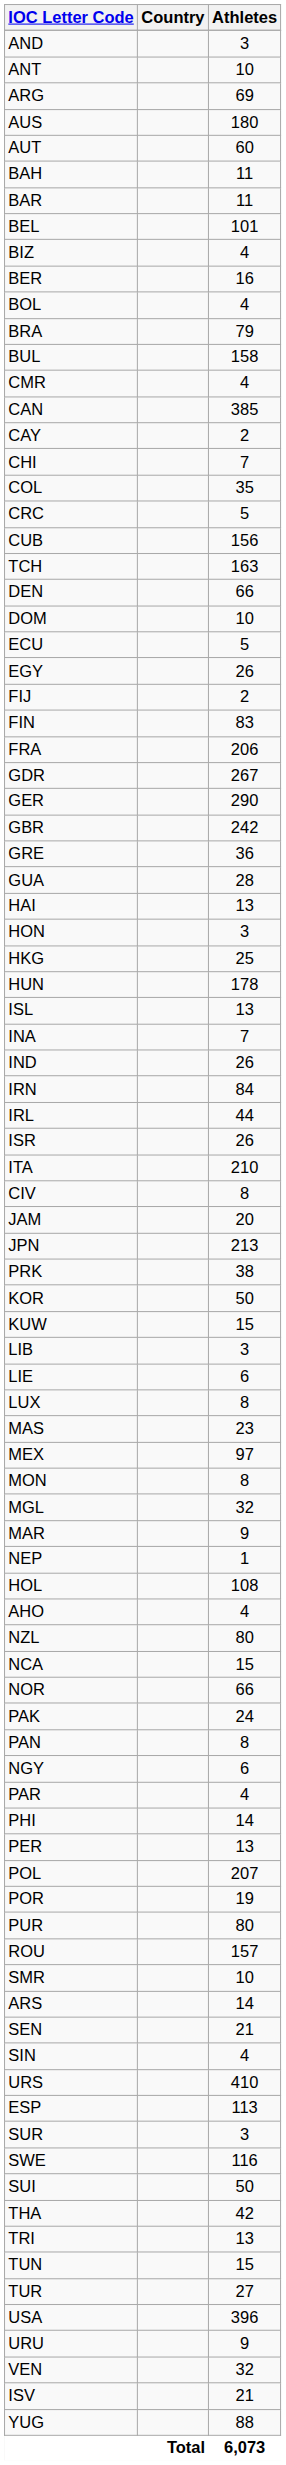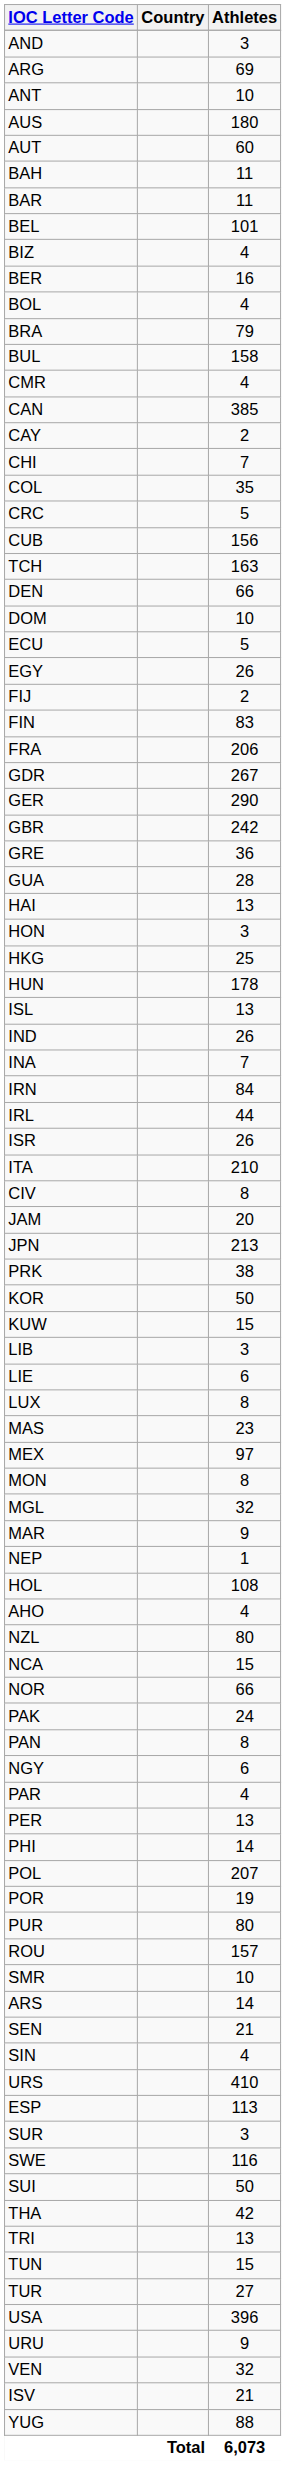rows swapped: ANT <-> ARG
rows swapped: IND <-> INA
rows swapped: PER <-> PHI
